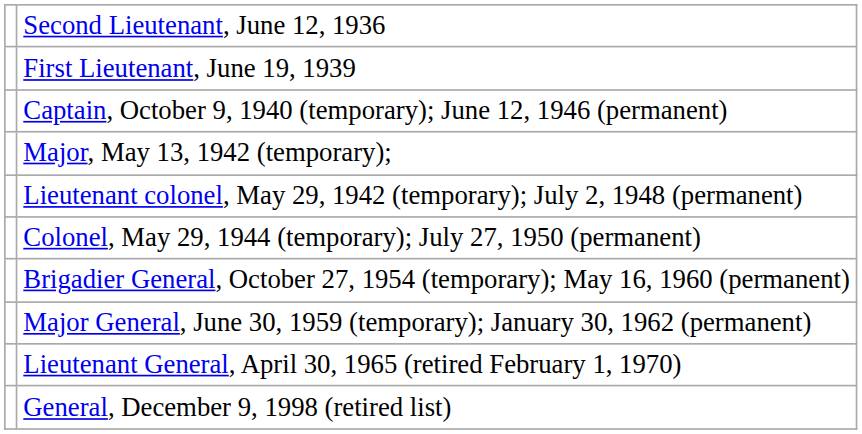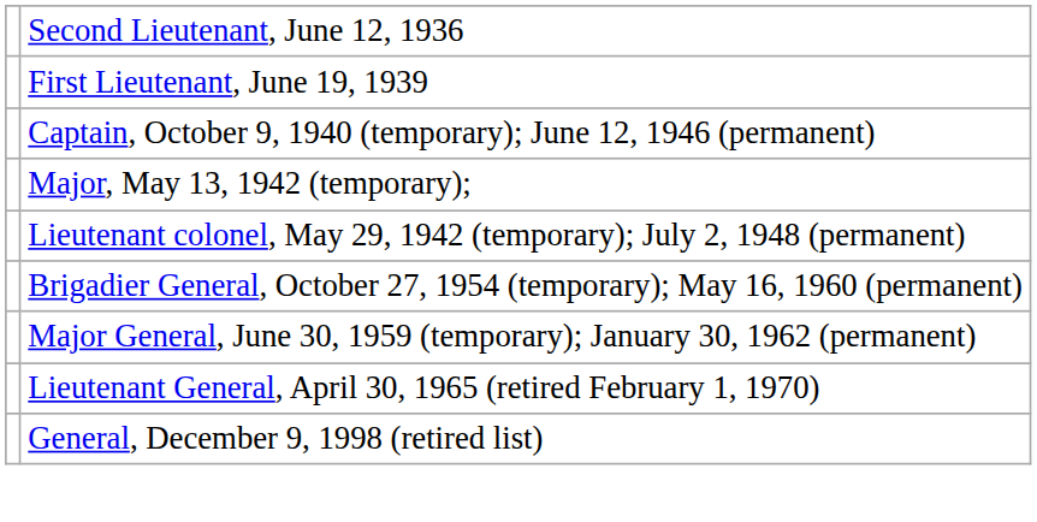- row: Colonel, May 29, 1944 (temporary); July 27, 1950 (permanent)
